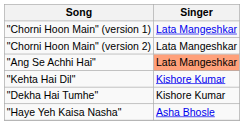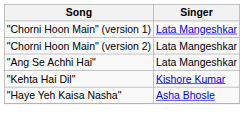"Ang Se Achhi Hai" | Singer: lightsalmon background -> no background
- row: "Dekha Hai Tumhe" | Kishore Kumar
